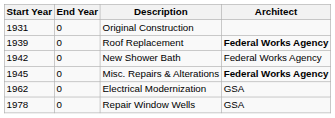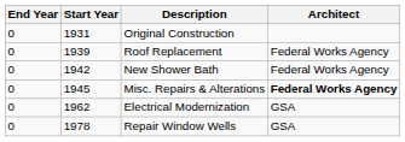columns swapped: Start Year <-> End Year
Roof Replacement | Architect: bold -> normal
